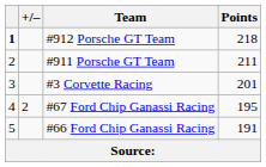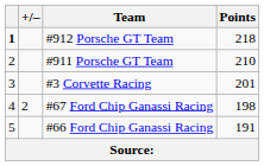#911 Porsche GT Team | Points: 211 -> 210
#67 Ford Chip Ganassi Racing | Points: 195 -> 198
